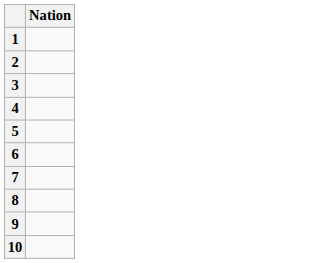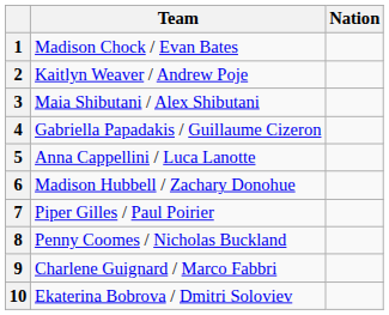+ column: Team | Madison Chock / Evan Bates | Kaitlyn Weaver / Andrew Poje | Maia Shibutani / Alex Shibutani | Gabriella Papadakis / Guillaume Cizeron | Anna Cappellini / Luca Lanotte | Madison Hubbell / Zachary Donohue | Piper Gilles / Paul Poirier | Penny Coomes / Nicholas Buckland | Charlene Guignard / Marco Fabbri | Ekaterina Bobrova / Dmitri Soloviev
